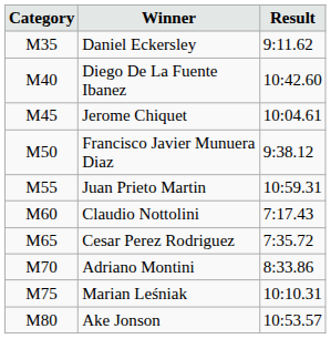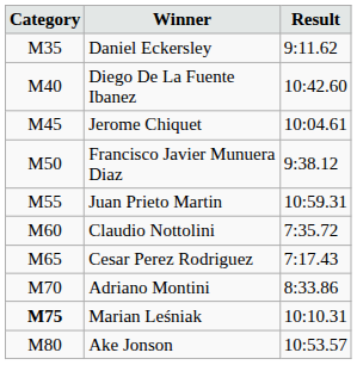Claudio Nottolini | Result: 7:17.43 -> 7:35.72
Cesar Perez Rodriguez | Result: 7:35.72 -> 7:17.43
Marian Leśniak | Category: normal -> bold
